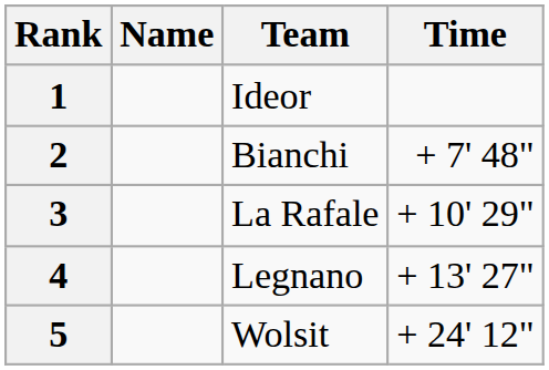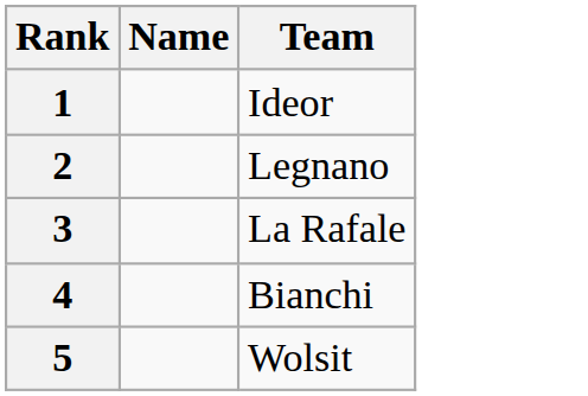- column: Time | + 7' 48" | + 10' 29" | + 13' 27" | + 24' 12"
2 | Team: Bianchi -> Legnano
4 | Team: Legnano -> Bianchi
